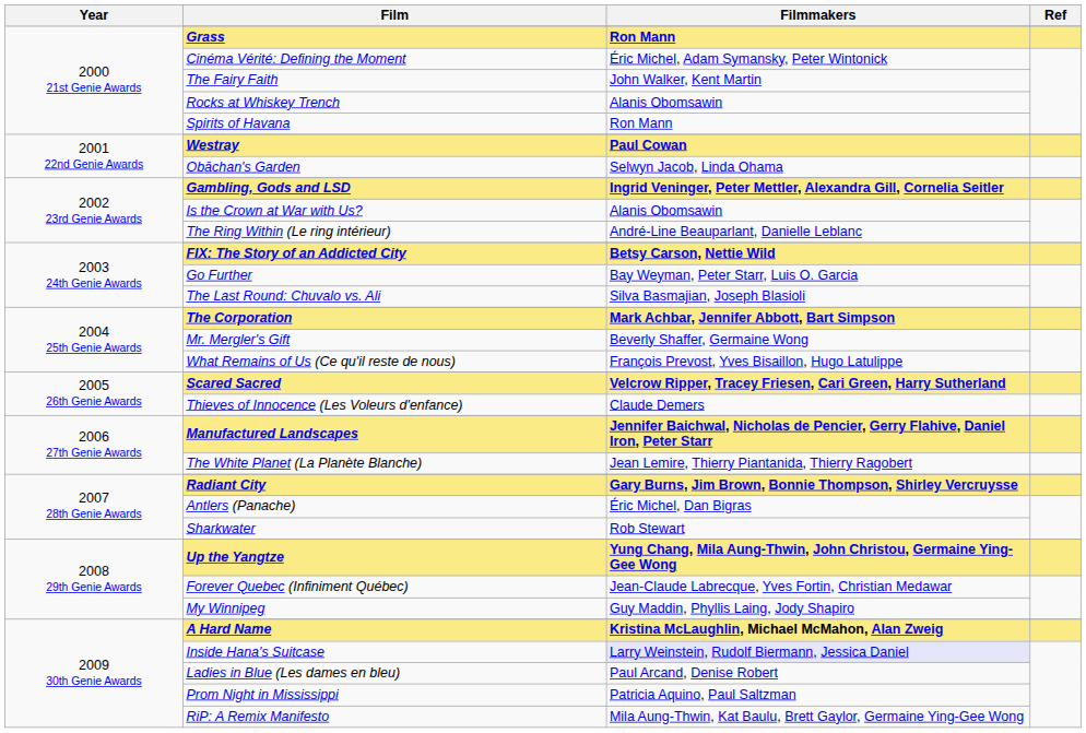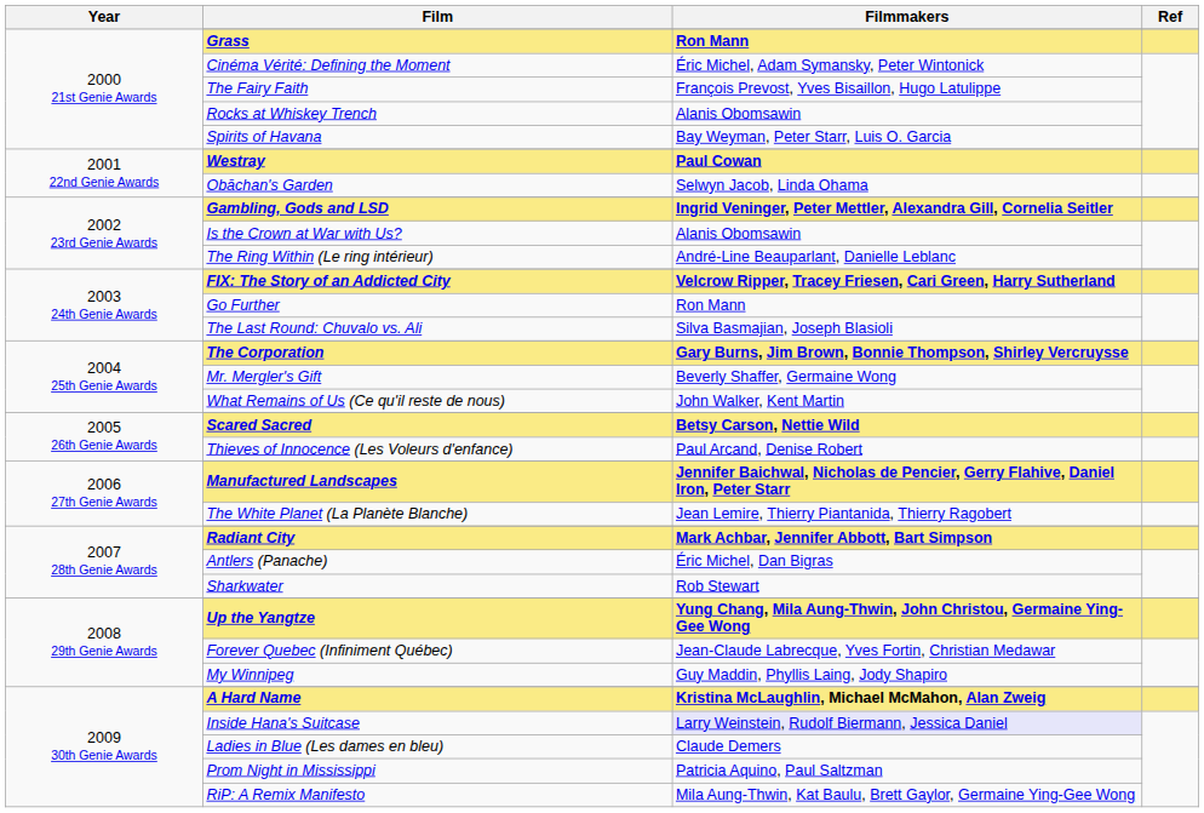The Fairy Faith | Filmmakers: John Walker, Kent Martin -> François Prevost, Yves Bisaillon, Hugo Latulippe
Spirits of Havana | Filmmakers: Ron Mann -> Bay Weyman, Peter Starr, Luis O. Garcia
FIX: The Story of an Addicted City | Filmmakers: Betsy Carson, Nettie Wild -> Velcrow Ripper, Tracey Friesen, Cari Green, Harry Sutherland
Go Further | Filmmakers: Bay Weyman, Peter Starr, Luis O. Garcia -> Ron Mann
The Corporation | Filmmakers: Mark Achbar, Jennifer Abbott, Bart Simpson -> Gary Burns, Jim Brown, Bonnie Thompson, Shirley Vercruysse
What Remains of Us (Ce qu'il reste de nous) | Filmmakers: François Prevost, Yves Bisaillon, Hugo Latulippe -> John Walker, Kent Martin
Scared Sacred | Filmmakers: Velcrow Ripper, Tracey Friesen, Cari Green, Harry Sutherland -> Betsy Carson, Nettie Wild
Thieves of Innocence (Les Voleurs d'enfance) | Filmmakers: Claude Demers -> Paul Arcand, Denise Robert
Radiant City | Filmmakers: Gary Burns, Jim Brown, Bonnie Thompson, Shirley Vercruysse -> Mark Achbar, Jennifer Abbott, Bart Simpson
Ladies in Blue (Les dames en bleu) | Filmmakers: Paul Arcand, Denise Robert -> Claude Demers
